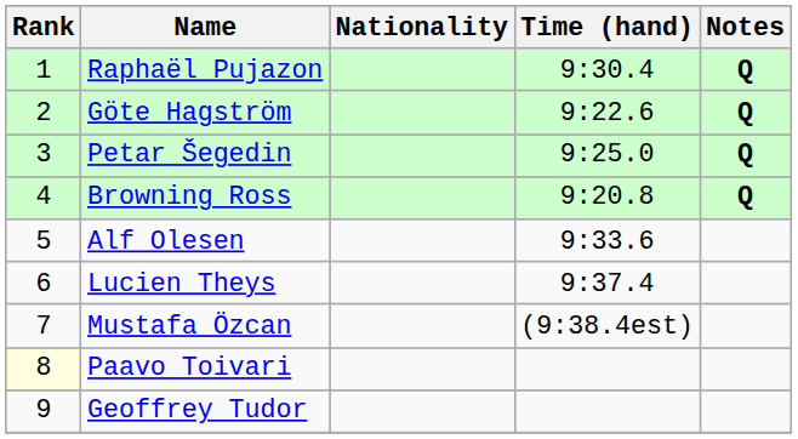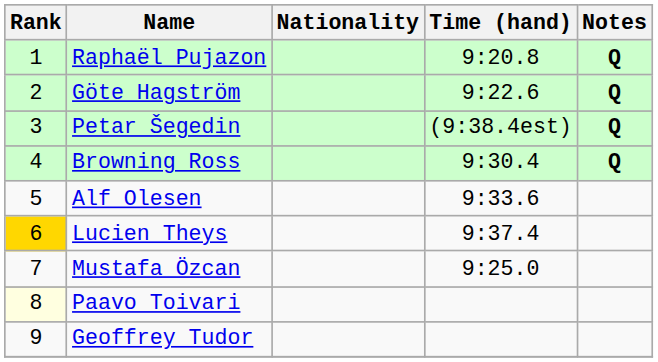Raphaël Pujazon | Time (hand): 9:30.4 -> 9:20.8
Petar Šegedin | Time (hand): 9:25.0 -> (9:38.4est)
Browning Ross | Time (hand): 9:20.8 -> 9:30.4
Lucien Theys | Rank: no background -> gold background
Mustafa Özcan | Time (hand): (9:38.4est) -> 9:25.0
